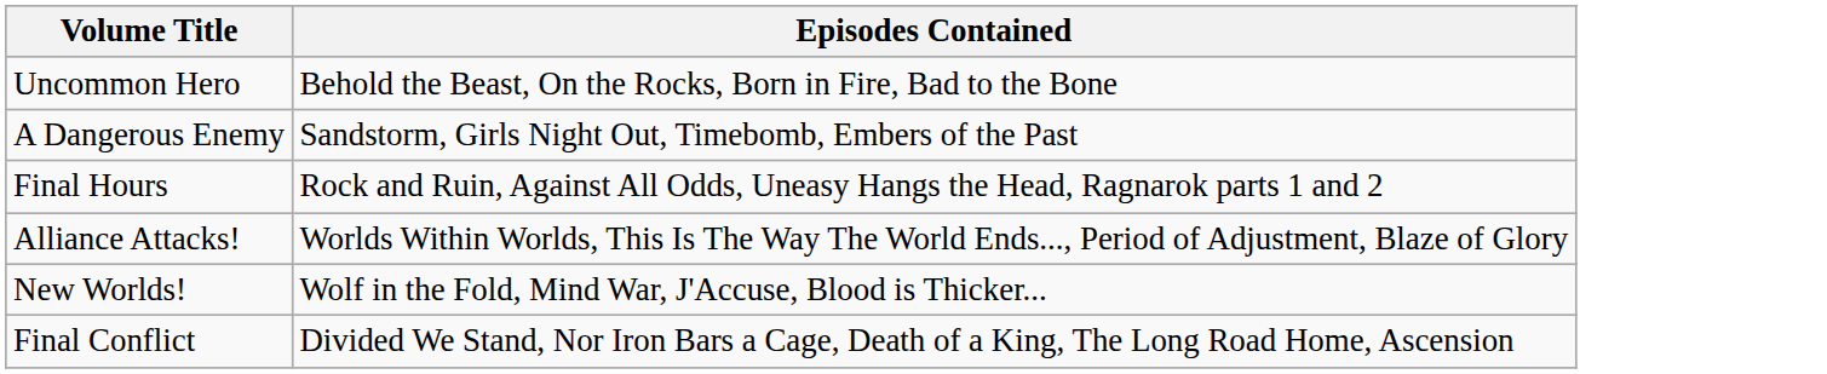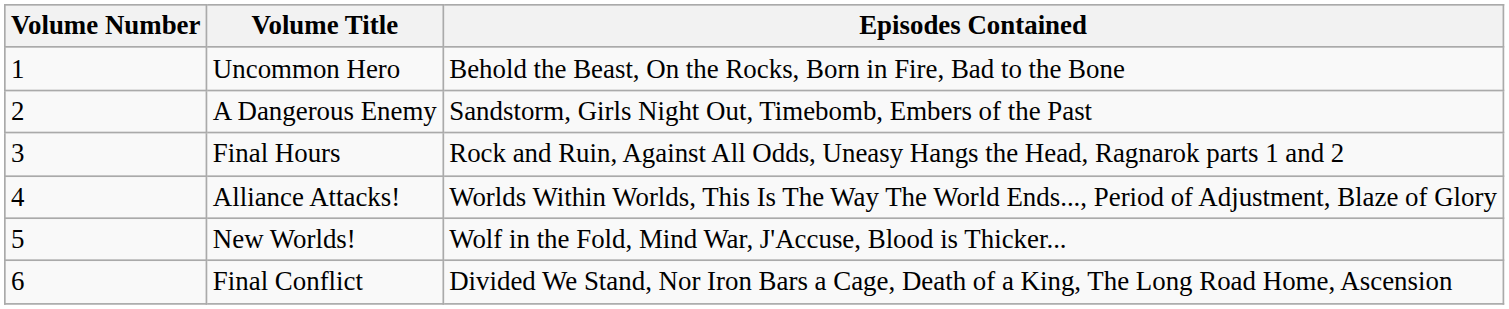+ column: Volume Number | 1 | 2 | 3 | 4 | 5 | 6
